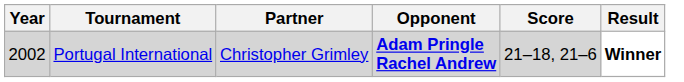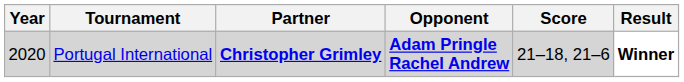Portugal International | Year: 2002 -> 2020
Portugal International | Partner: normal -> bold
